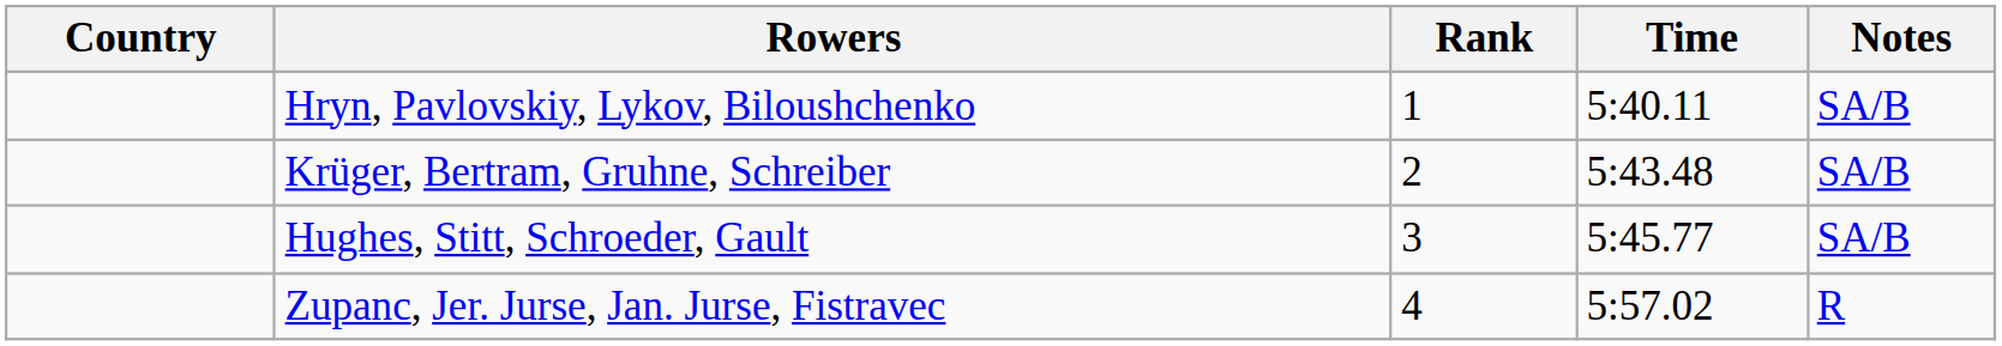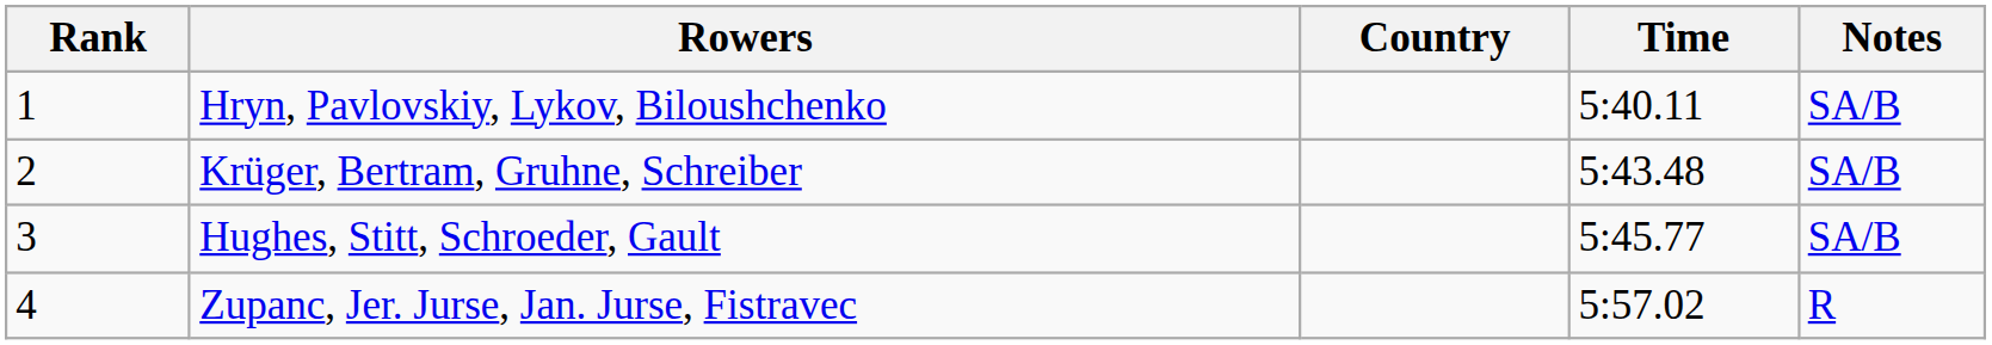columns swapped: Rank <-> Country
